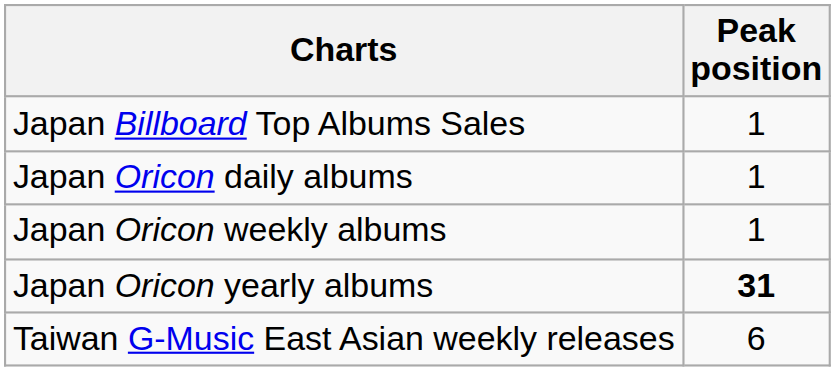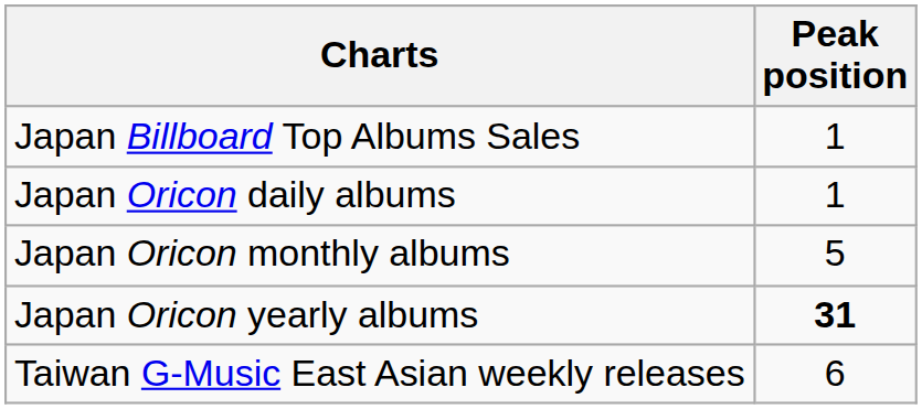- row: Japan Oricon weekly albums | 1
+ row: Japan Oricon monthly albums | 5
